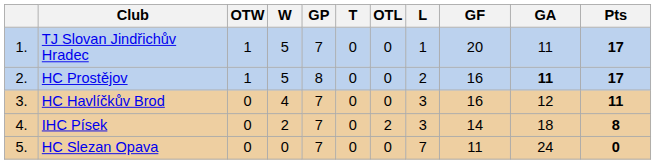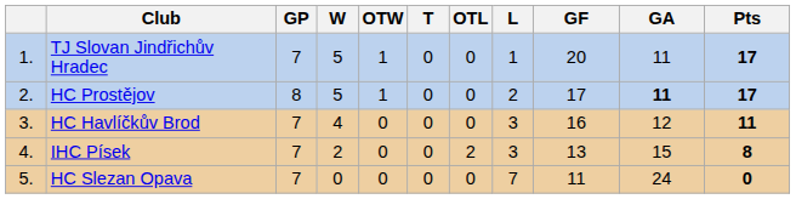columns swapped: GP <-> OTW
HC Prostějov | GF: 16 -> 17
IHC Písek | GF: 14 -> 13
IHC Písek | GA: 18 -> 15
